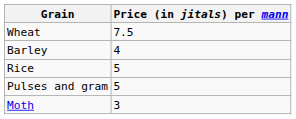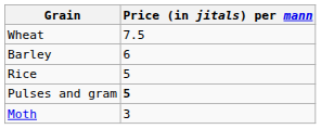Barley | Price (in jitals) per mann: 4 -> 6
Pulses and gram | Price (in jitals) per mann: normal -> bold
